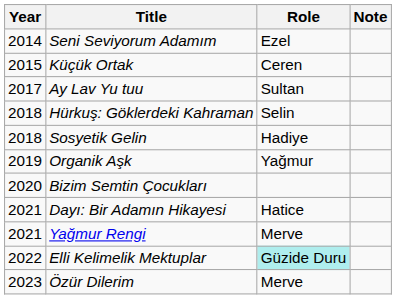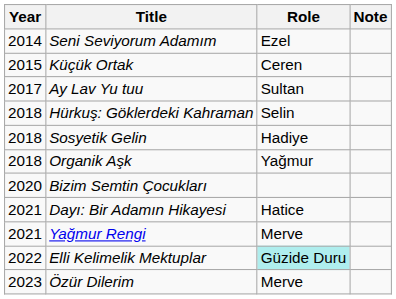Organik Aşk | Year: 2019 -> 2018
